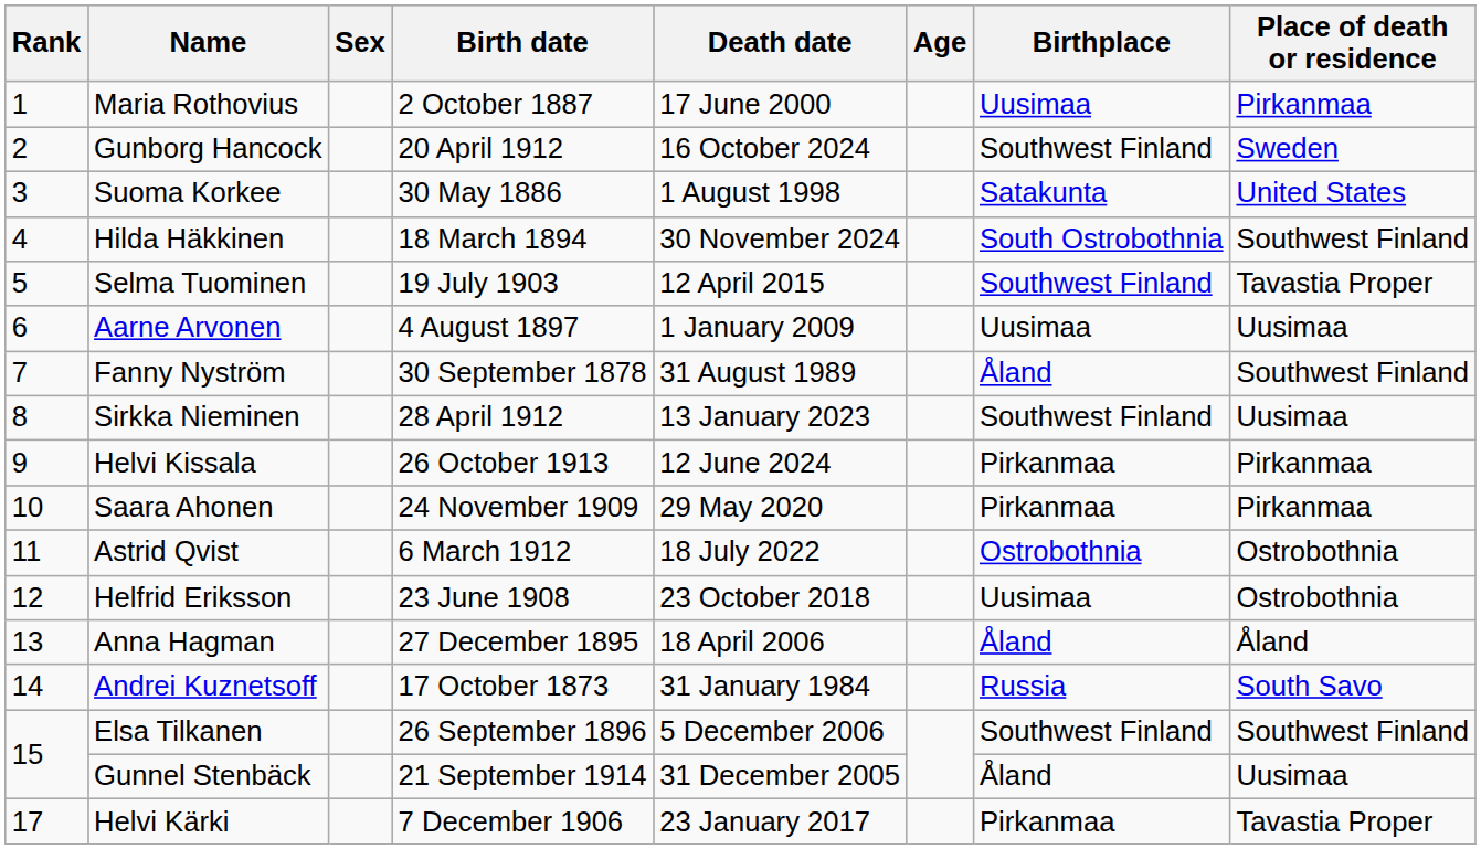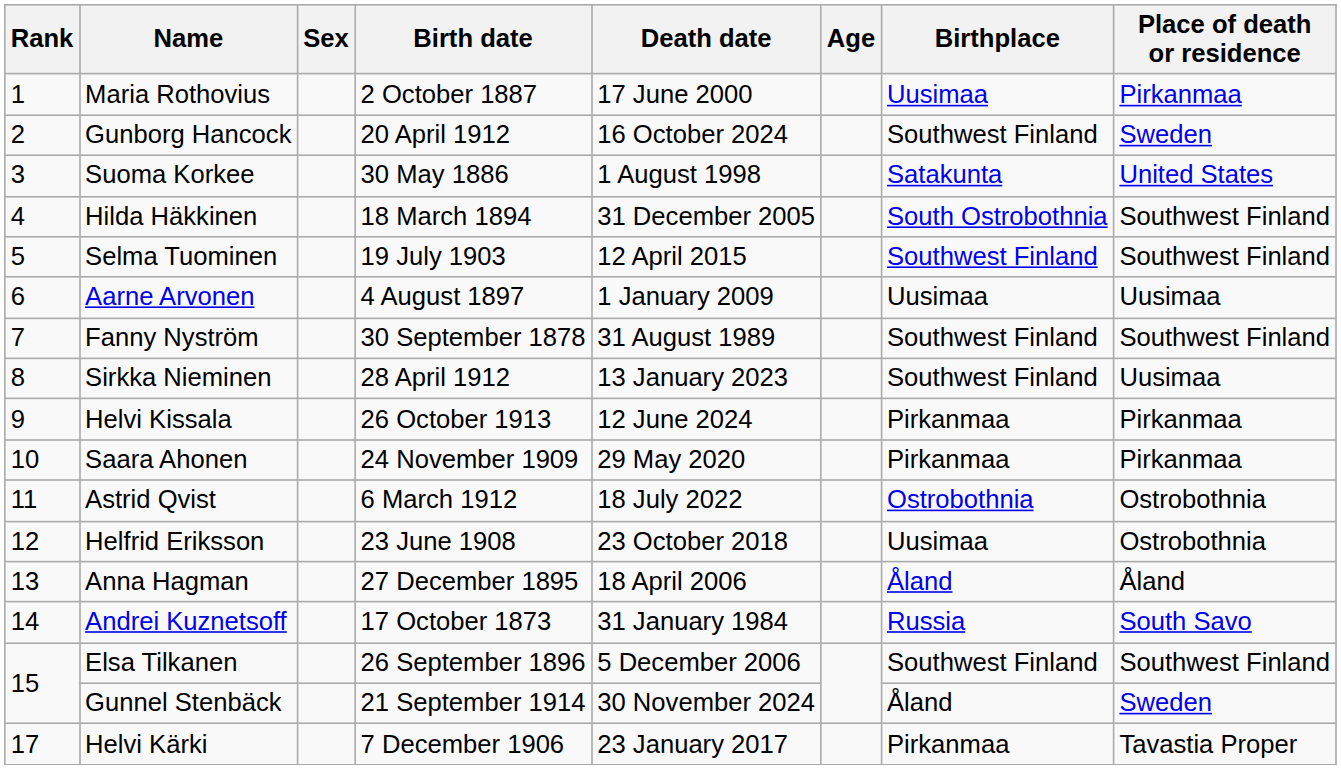Hilda Häkkinen | Death date: 30 November 2024 -> 31 December 2005
Selma Tuominen | Place of death or residence: Tavastia Proper -> Southwest Finland
Fanny Nyström | Birthplace: Åland -> Southwest Finland
Gunnel Stenbäck | Death date: 31 December 2005 -> 30 November 2024
Gunnel Stenbäck | Place of death or residence: Uusimaa -> Sweden
